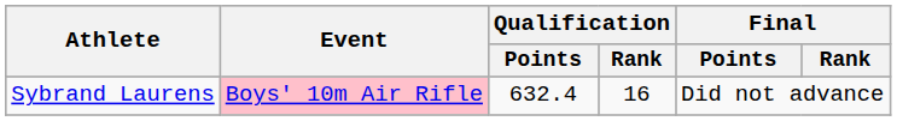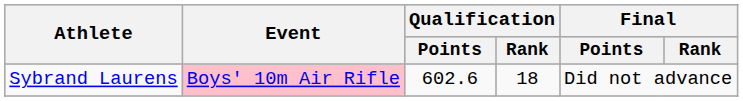Sybrand Laurens | Qualification / Points: 632.4 -> 602.6
Sybrand Laurens | Qualification / Rank: 16 -> 18
